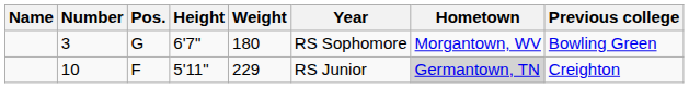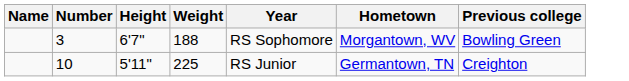- column: Pos. | G | F
3 | Weight: 180 -> 188
10 | Weight: 229 -> 225
10 | Hometown: lightgrey background -> no background
